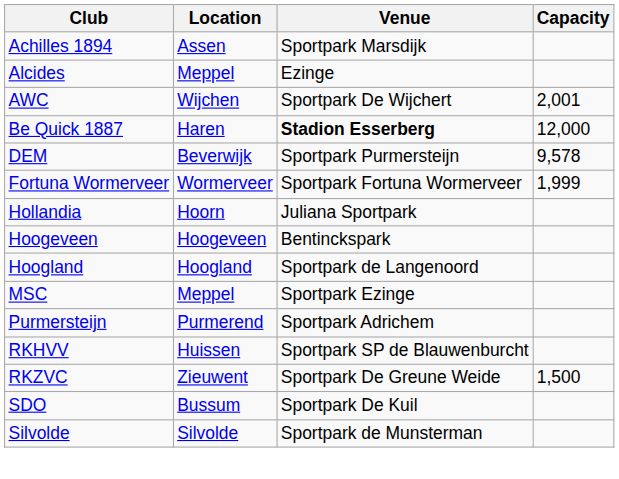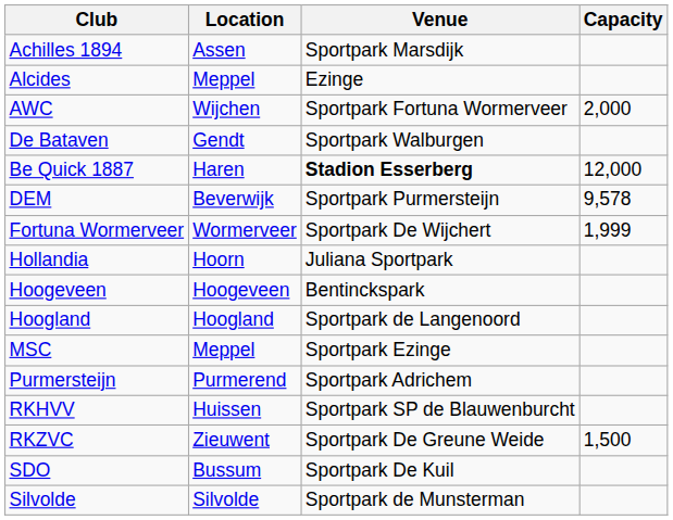AWC | Venue: Sportpark De Wijchert -> Sportpark Fortuna Wormerveer
AWC | Capacity: 2,001 -> 2,000
+ row: De Bataven | Gendt | Sportpark Walburgen
Fortuna Wormerveer | Venue: Sportpark Fortuna Wormerveer -> Sportpark De Wijchert
